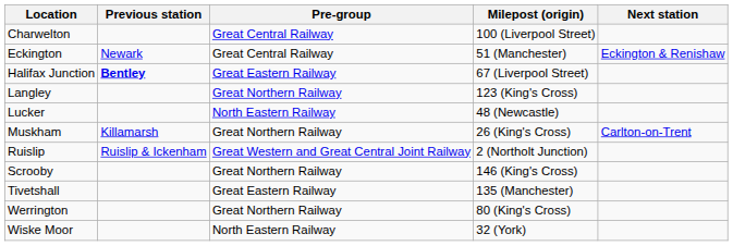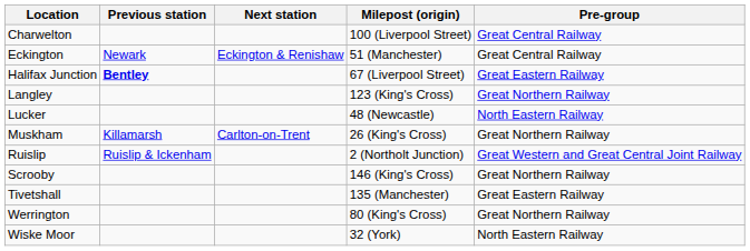columns swapped: Next station <-> Pre-group
